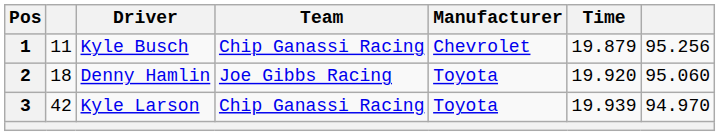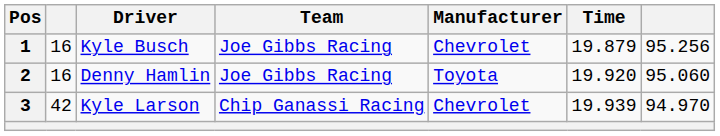1 | column 2: 11 -> 16
1 | Team: Chip Ganassi Racing -> Joe Gibbs Racing
2 | column 2: 18 -> 16
3 | Manufacturer: Toyota -> Chevrolet
